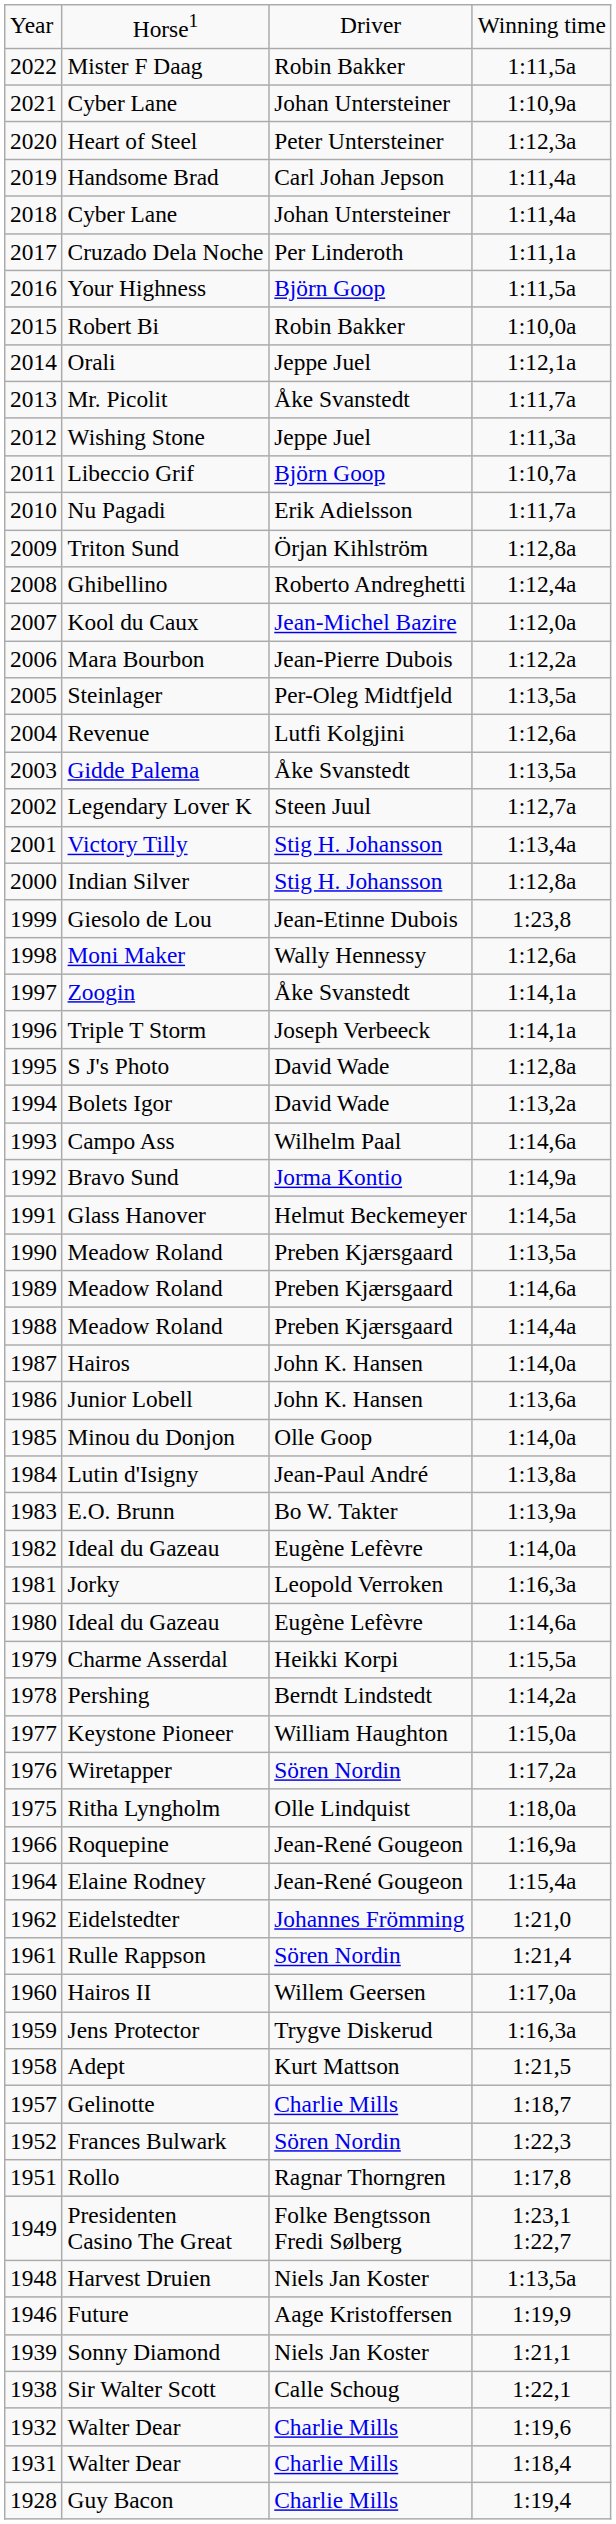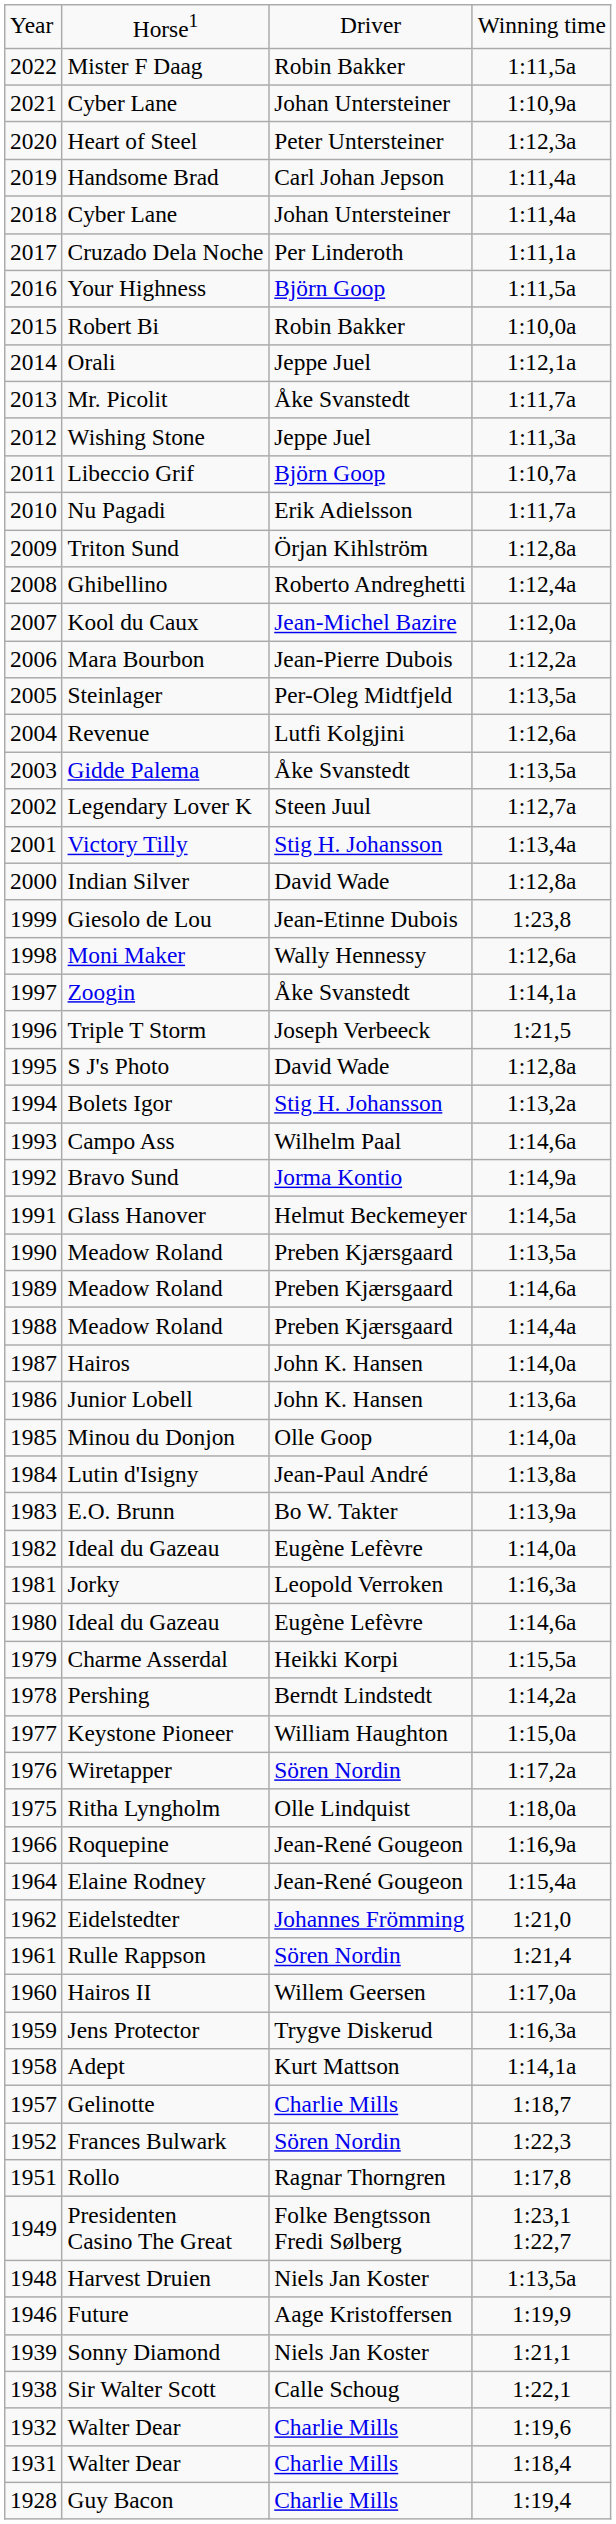Indian Silver | column 3: Stig H. Johansson -> David Wade
Triple T Storm | column 4: 1:14,1a -> 1:21,5
Bolets Igor | column 3: David Wade -> Stig H. Johansson
Adept | column 4: 1:21,5 -> 1:14,1a
